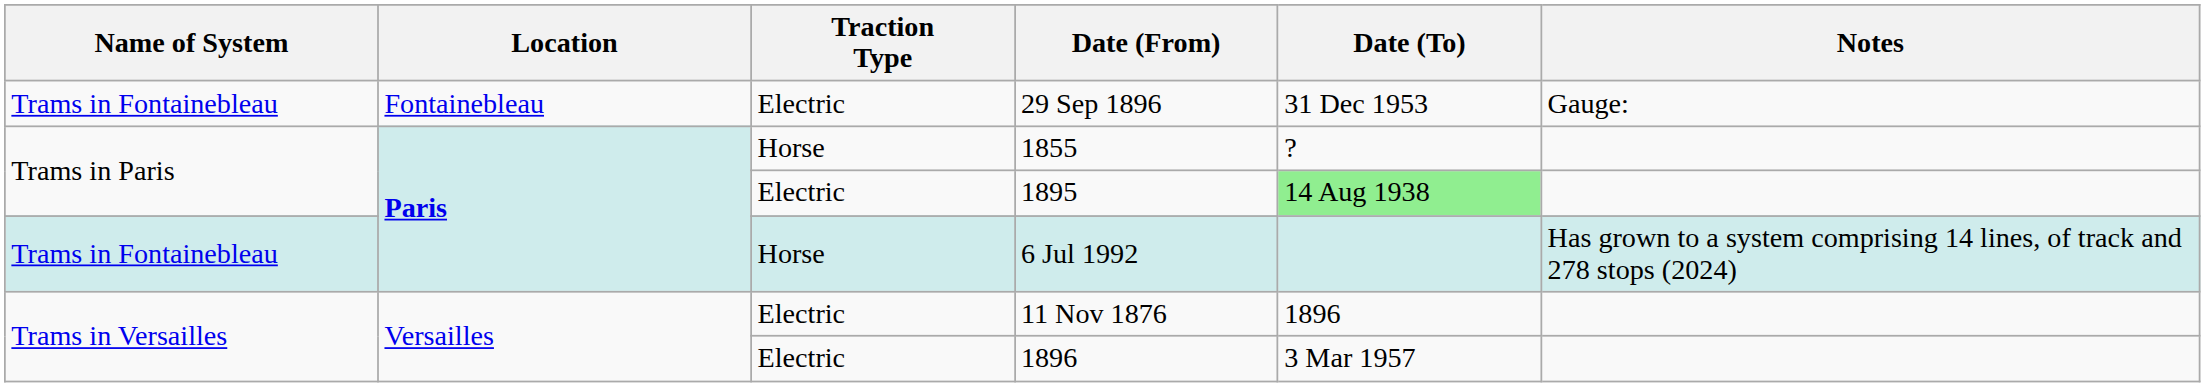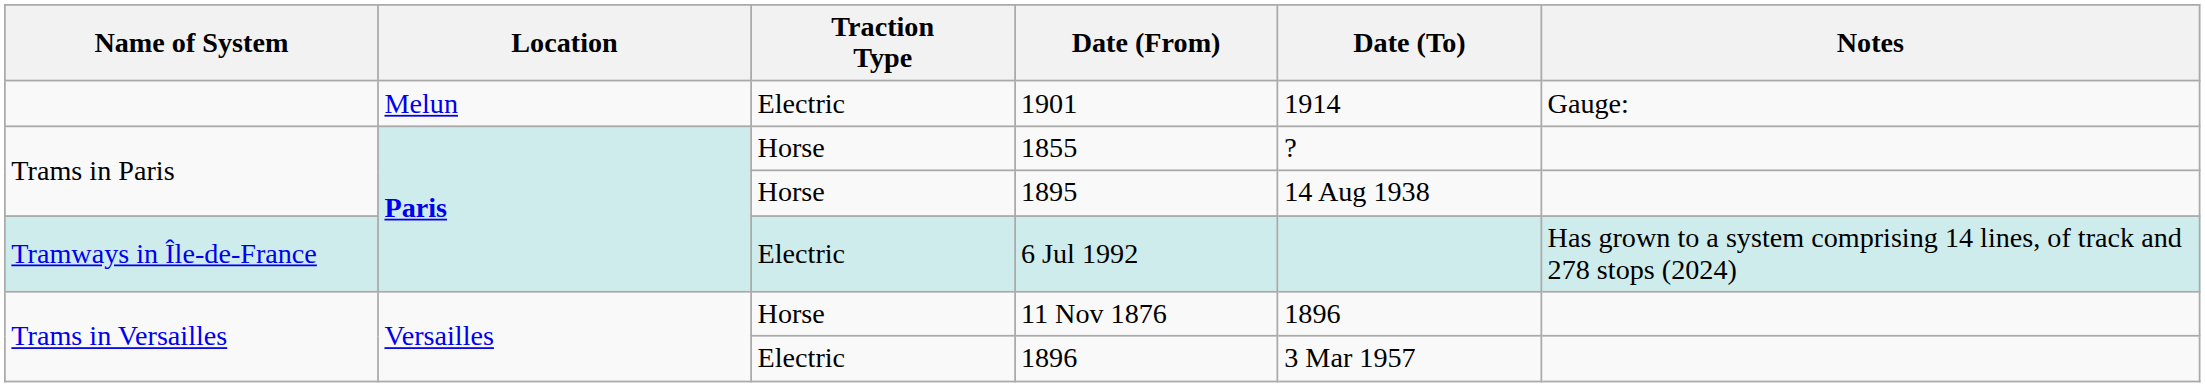- row: Trams in Fontainebleau | Fontainebleau | Electric | 29 Sep 1896 | 31 Dec 1953 | Gauge:
+ row: Melun | Electric | 1901 | 1914 | Gauge:
1895 | Traction Type: Electric -> Horse
1895 | Date (To): lightgreen background -> no background
6 Jul 1992 | Name of System: Trams in Fontainebleau -> Tramways in Île-de-France
6 Jul 1992 | Traction Type: Horse -> Electric
11 Nov 1876 | Traction Type: Electric -> Horse
